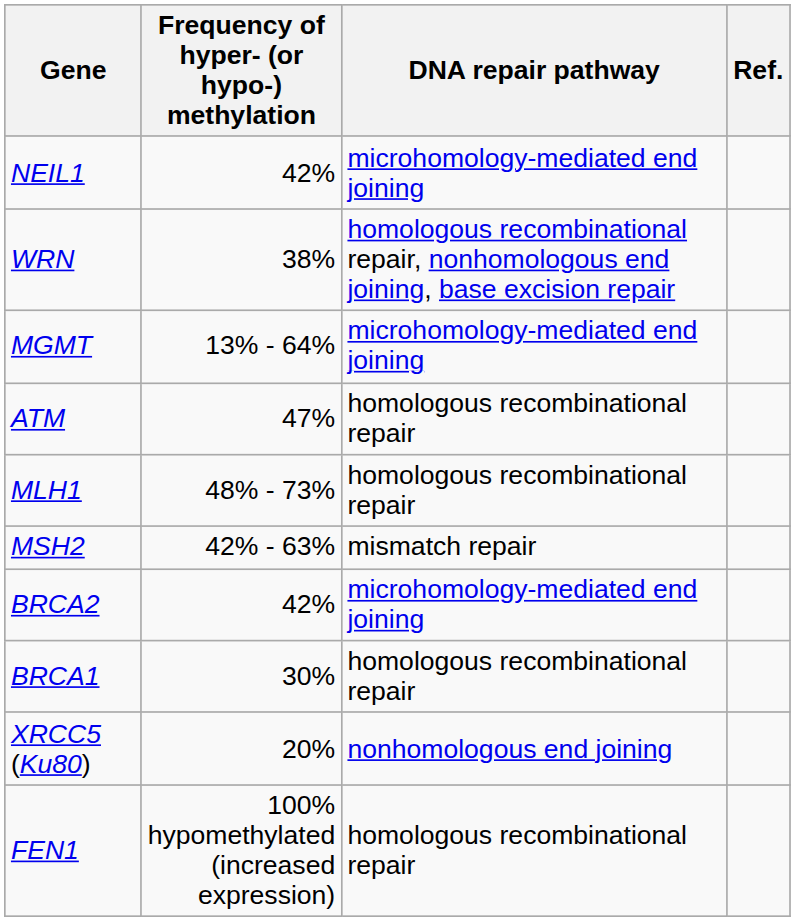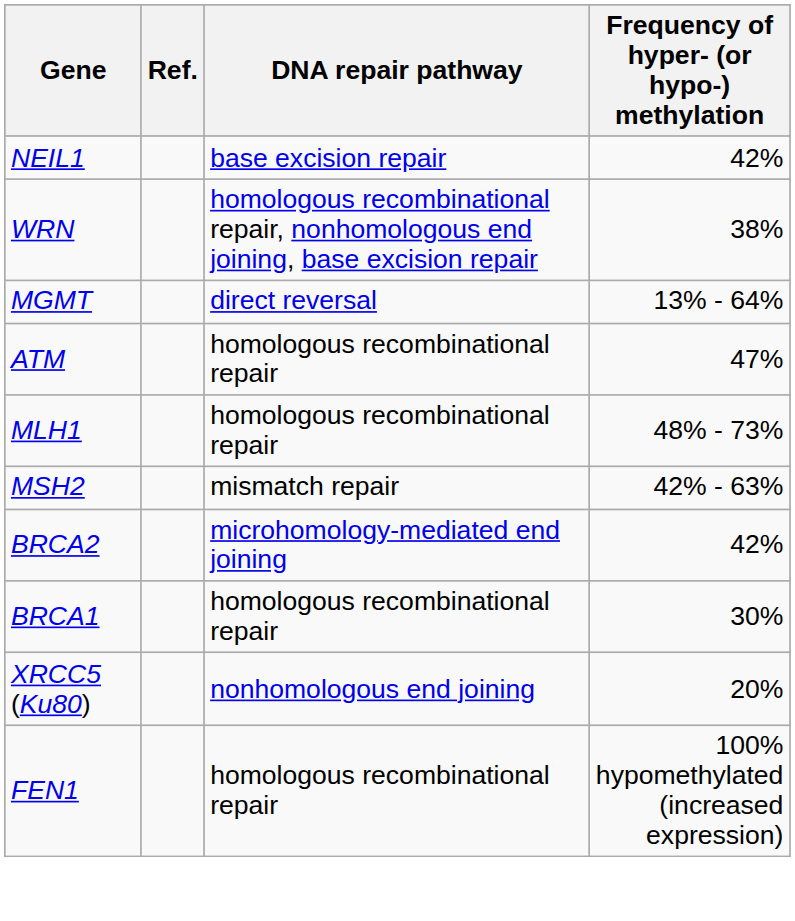columns swapped: Frequency of hyper- (or hypo-) methylation <-> Ref.
NEIL1 | DNA repair pathway: microhomology-mediated end joining -> base excision repair
MGMT | DNA repair pathway: microhomology-mediated end joining -> direct reversal
